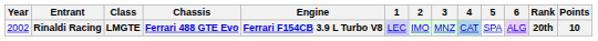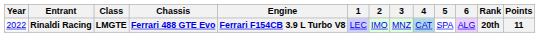Rinaldi Racing | Year: 2002 -> 2022
Rinaldi Racing | Points: 10 -> 11
